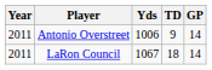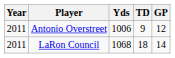Antonio Overstreet | GP: 14 -> 12
LaRon Council | Yds: 1067 -> 1068
